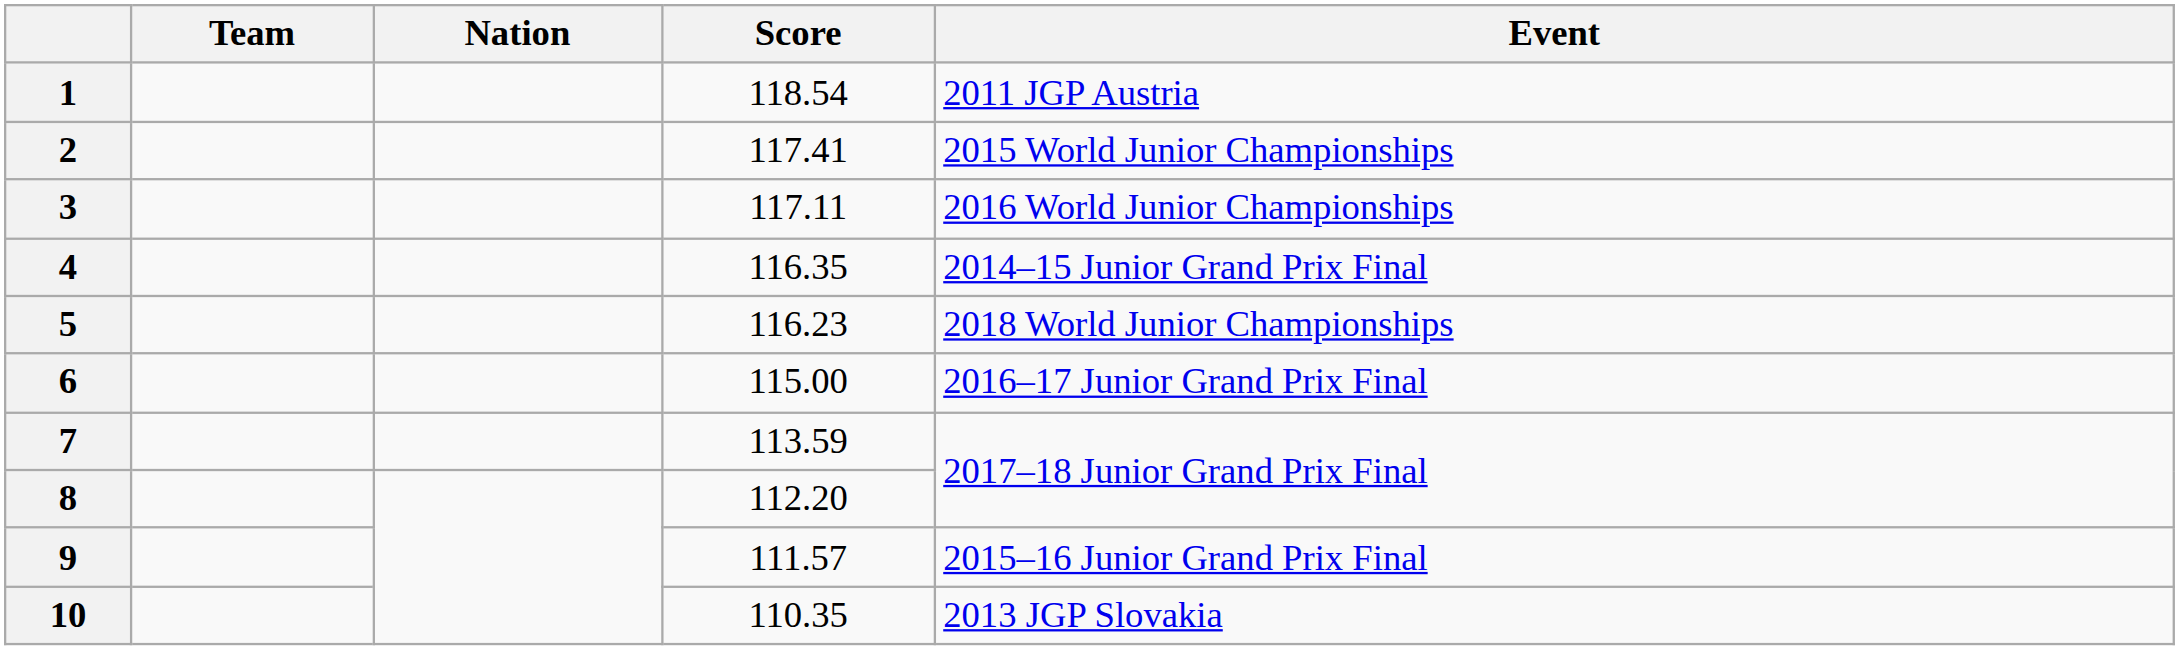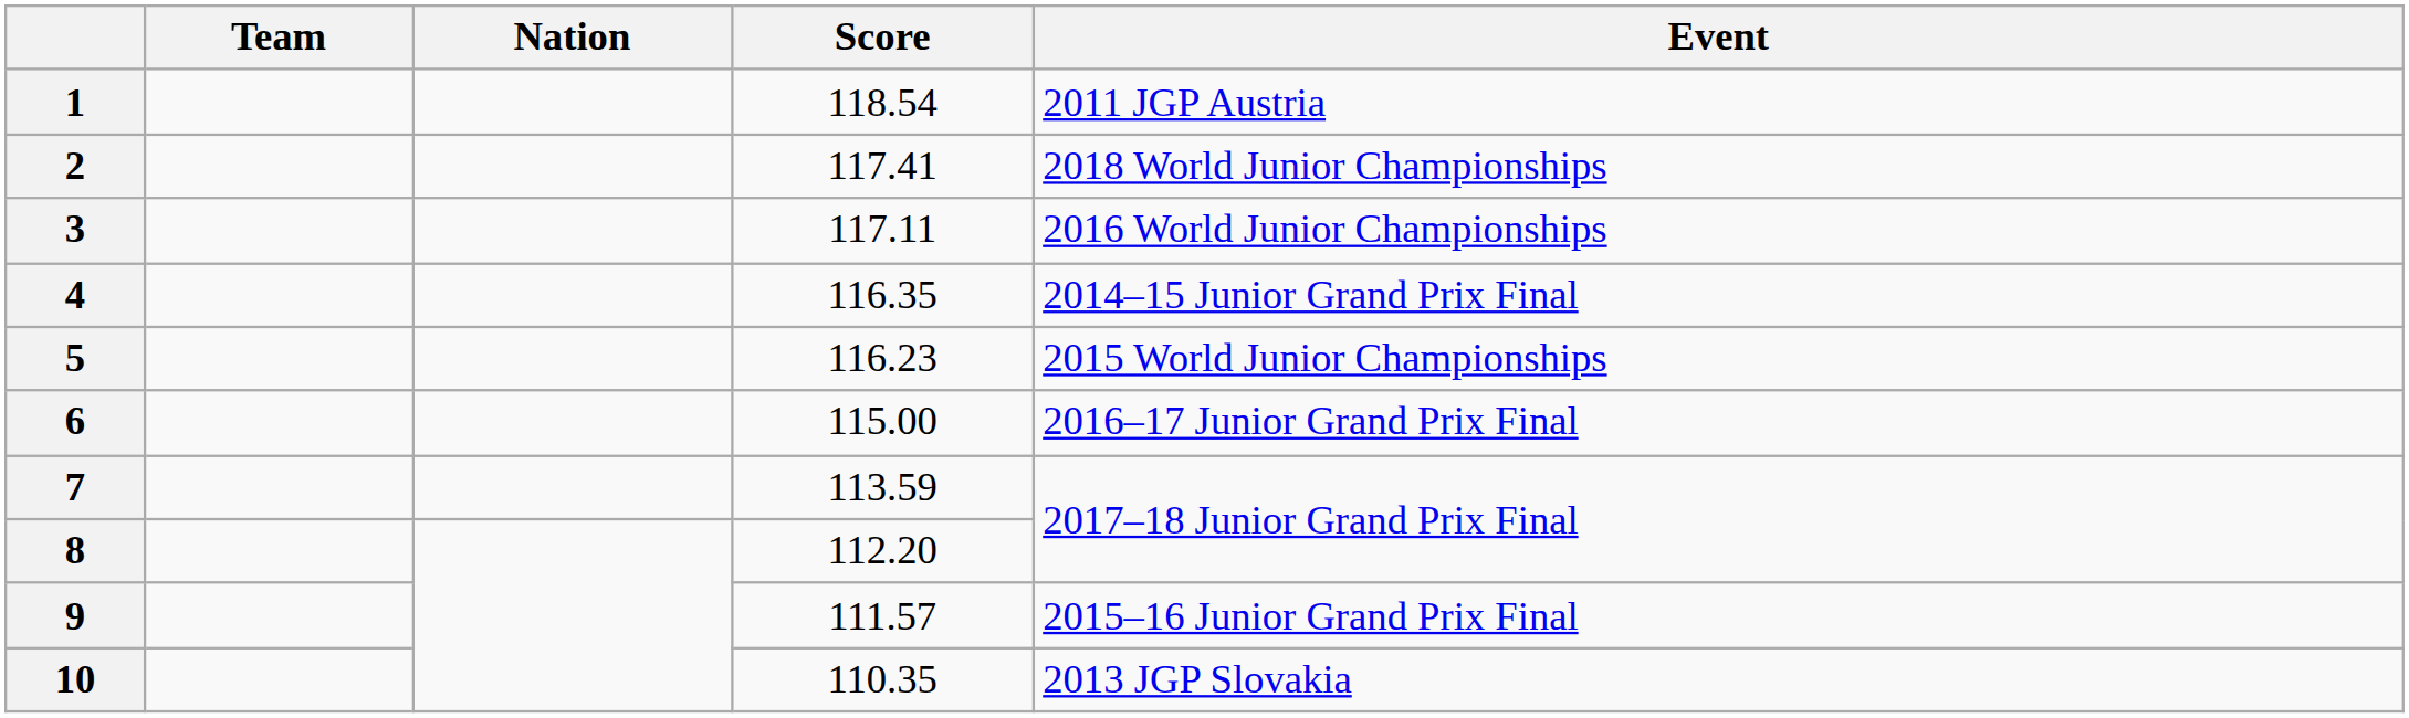2 | Event: 2015 World Junior Championships -> 2018 World Junior Championships
5 | Event: 2018 World Junior Championships -> 2015 World Junior Championships
